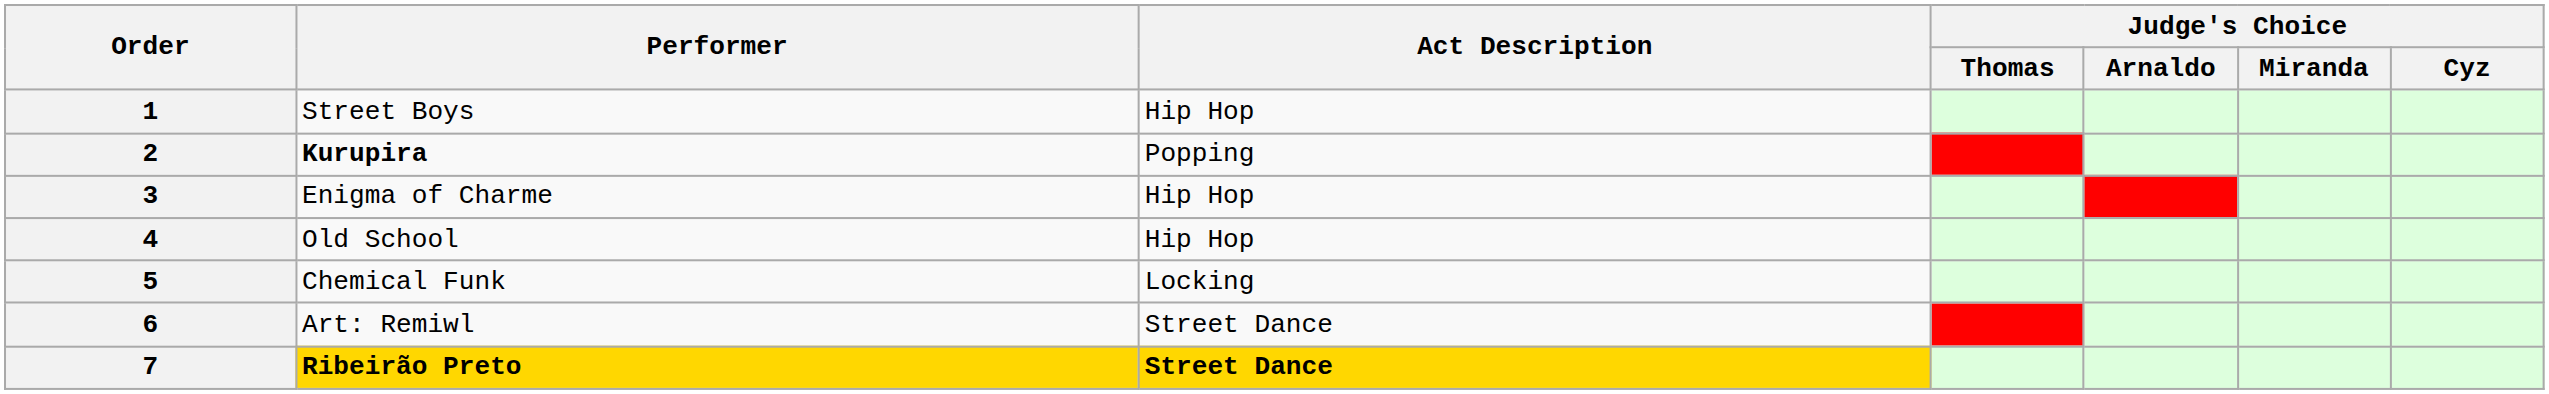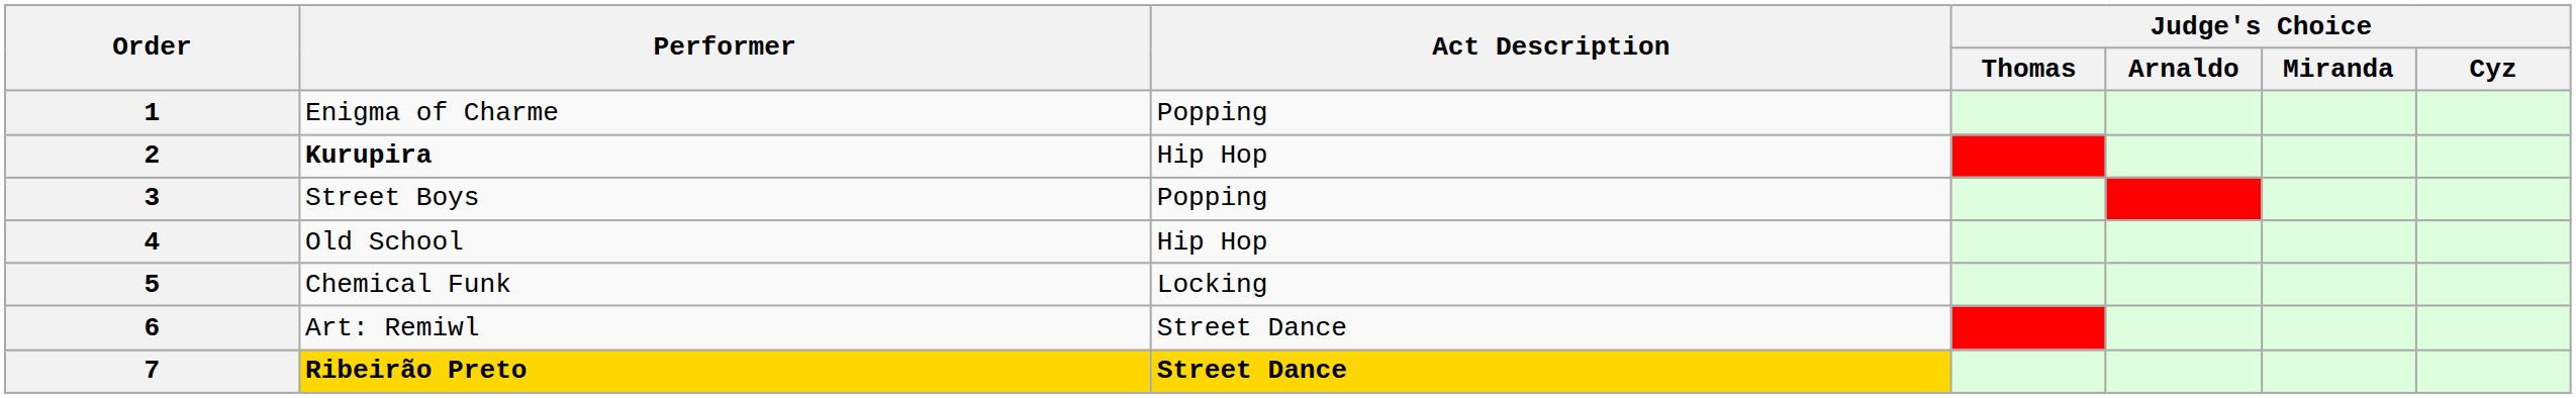1 | Performer: Street Boys -> Enigma of Charme
1 | Act Description: Hip Hop -> Popping
2 | Act Description: Popping -> Hip Hop
3 | Performer: Enigma of Charme -> Street Boys
3 | Act Description: Hip Hop -> Popping
